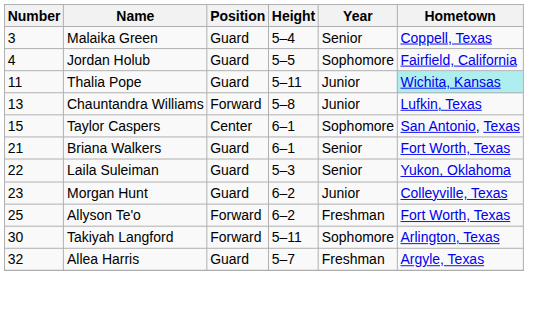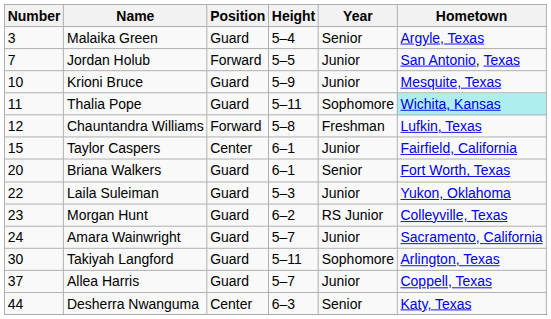Malaika Green | Hometown: Coppell, Texas -> Argyle, Texas
Jordan Holub | Number: 4 -> 7
Jordan Holub | Position: Guard -> Forward
Jordan Holub | Year: Sophomore -> Junior
Jordan Holub | Hometown: Fairfield, California -> San Antonio, Texas
+ row: 10 | Krioni Bruce | Guard | 5–9 | Junior | Mesquite, Texas
Thalia Pope | Year: Junior -> Sophomore
Chauntandra Williams | Number: 13 -> 12
Chauntandra Williams | Year: Junior -> Freshman
Taylor Caspers | Year: Sophomore -> Junior
Taylor Caspers | Hometown: San Antonio, Texas -> Fairfield, California
Briana Walkers | Number: 21 -> 20
Laila Suleiman | Year: Senior -> Junior
Morgan Hunt | Year: Junior -> RS Junior
+ row: 24 | Amara Wainwright | Guard | 5–7 | Junior | Sacramento, California
- row: 25 | Allyson Te'o | Forward | 6–2 | Freshman | Fort Worth, Texas
Takiyah Langford | Position: Forward -> Guard
Allea Harris | Number: 32 -> 37
Allea Harris | Year: Freshman -> Junior
Allea Harris | Hometown: Argyle, Texas -> Coppell, Texas
+ row: 44 | Desherra Nwanguma | Center | 6–3 | Senior | Katy, Texas
